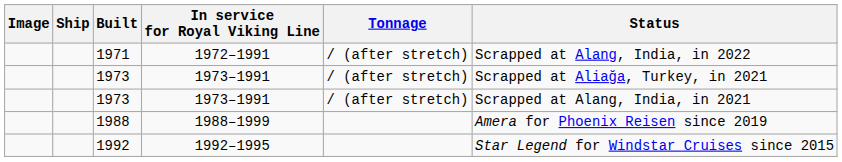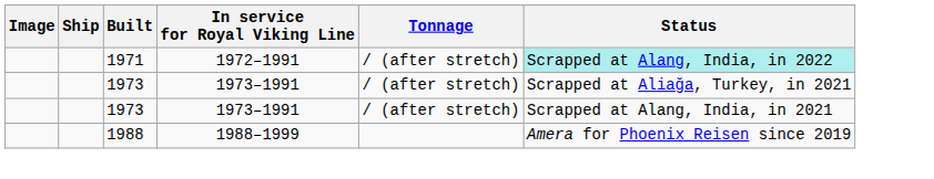1971 | Status: no background -> paleturquoise background
- row: 1992 | 1992–1995 | Star Legend for Windstar Cruises since 2015
